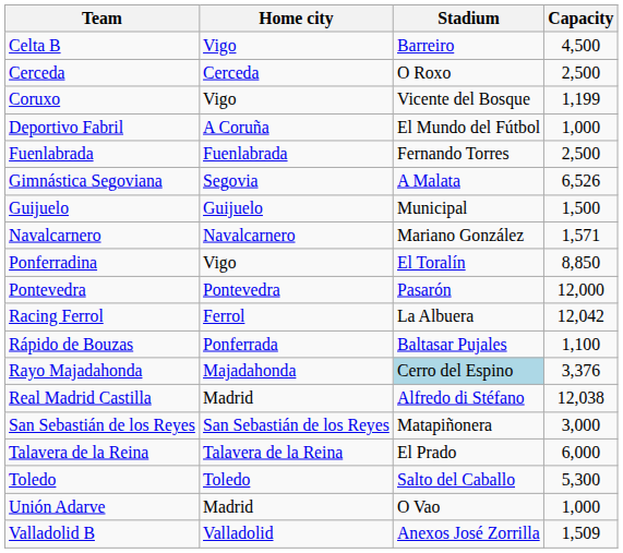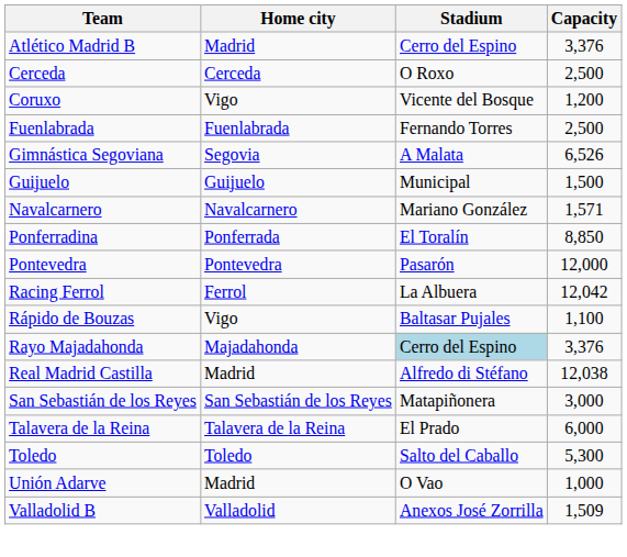+ row: Atlético Madrid B | Madrid | Cerro del Espino | 3,376
- row: Celta B | Vigo | Barreiro | 4,500
Coruxo | Capacity: 1,199 -> 1,200
- row: Deportivo Fabril | A Coruña | El Mundo del Fútbol | 1,000
Ponferradina | Home city: Vigo -> Ponferrada
Rápido de Bouzas | Home city: Ponferrada -> Vigo
